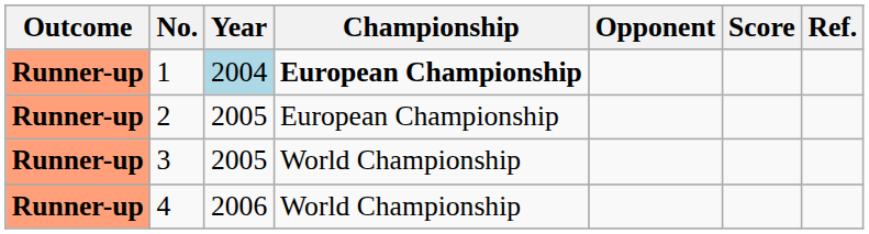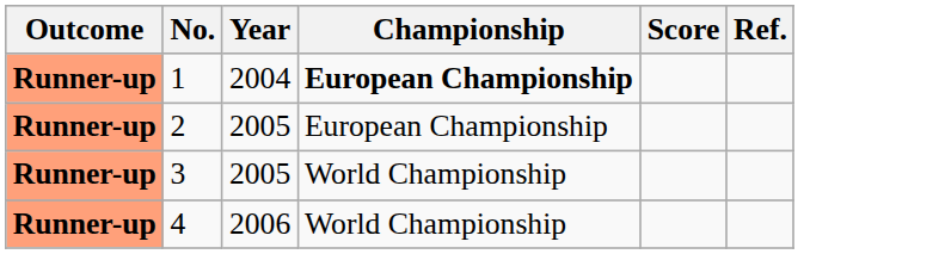- column: Opponent
1 | Year: lightblue background -> no background
